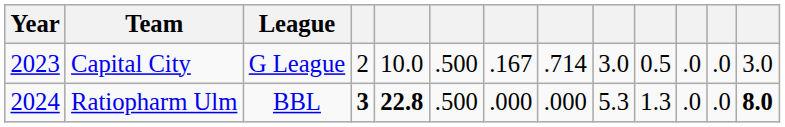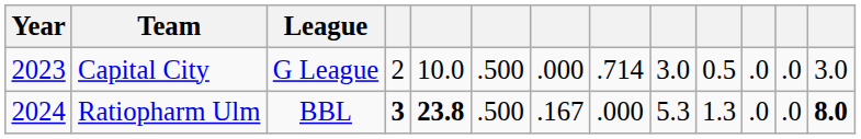Capital City | column 7: .167 -> .000
Ratiopharm Ulm | column 5: 22.8 -> 23.8
Ratiopharm Ulm | column 7: .000 -> .167
